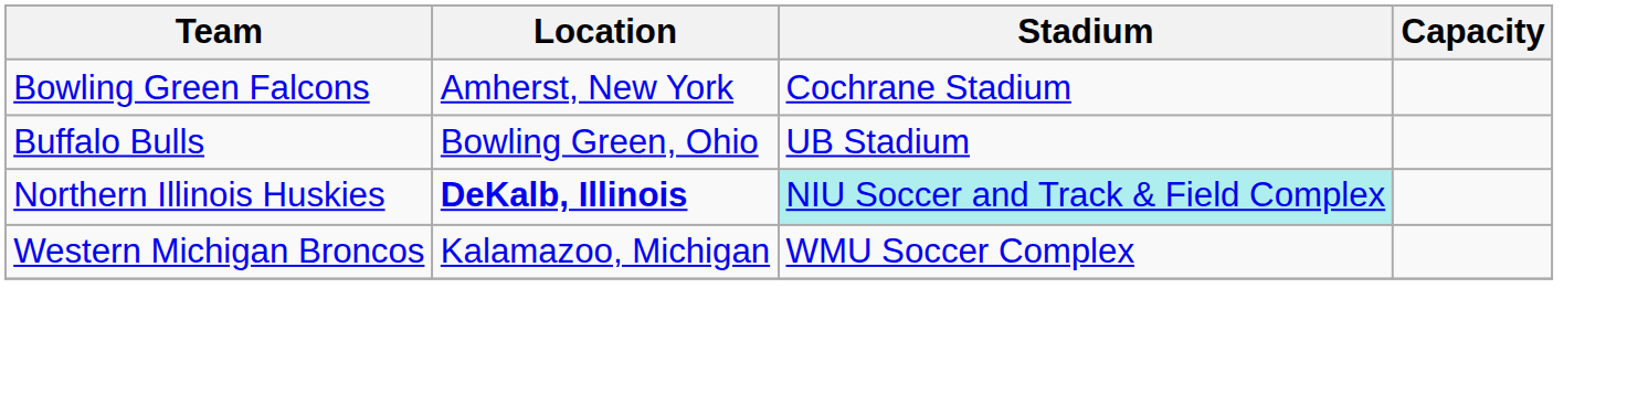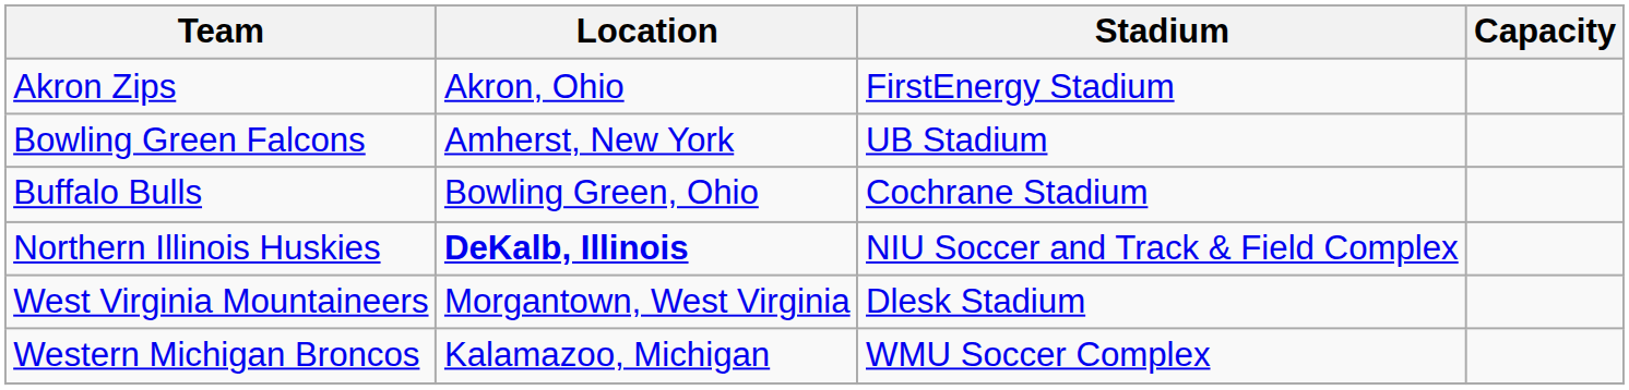+ row: Akron Zips | Akron, Ohio | FirstEnergy Stadium
Bowling Green Falcons | Stadium: Cochrane Stadium -> UB Stadium
Buffalo Bulls | Stadium: UB Stadium -> Cochrane Stadium
Northern Illinois Huskies | Stadium: paleturquoise background -> no background
+ row: West Virginia Mountaineers | Morgantown, West Virginia | Dlesk Stadium
